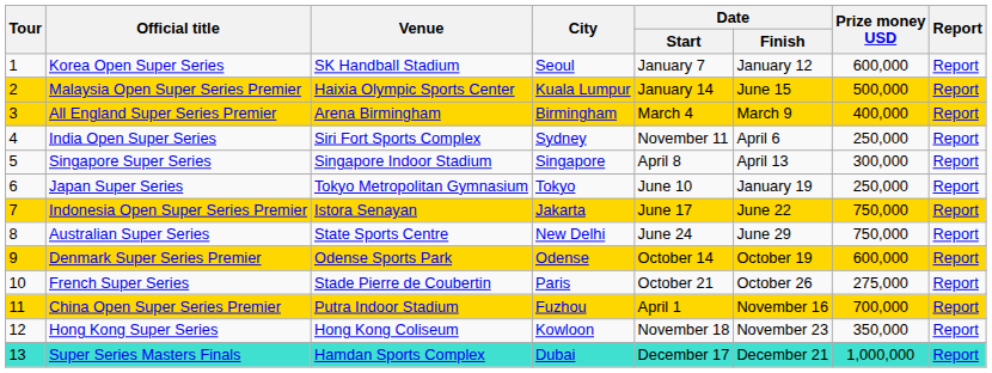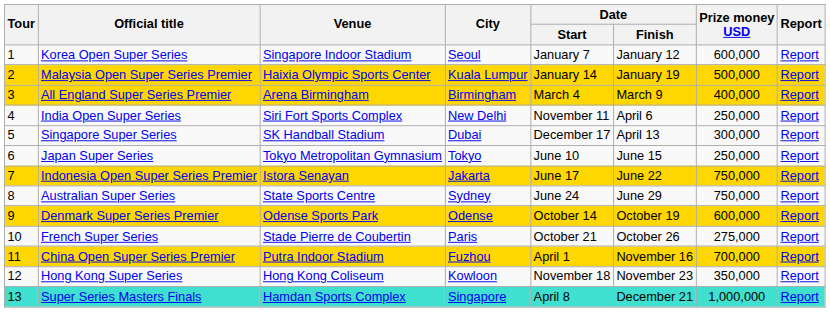Korea Open Super Series | Venue: SK Handball Stadium -> Singapore Indoor Stadium
Malaysia Open Super Series Premier | Date / Finish: June 15 -> January 19
India Open Super Series | City: Sydney -> New Delhi
Singapore Super Series | Venue: Singapore Indoor Stadium -> SK Handball Stadium
Singapore Super Series | City: Singapore -> Dubai
Singapore Super Series | Date / Start: April 8 -> December 17
Japan Super Series | Date / Finish: January 19 -> June 15
Australian Super Series | City: New Delhi -> Sydney
Super Series Masters Finals | City: Dubai -> Singapore
Super Series Masters Finals | Date / Start: December 17 -> April 8
